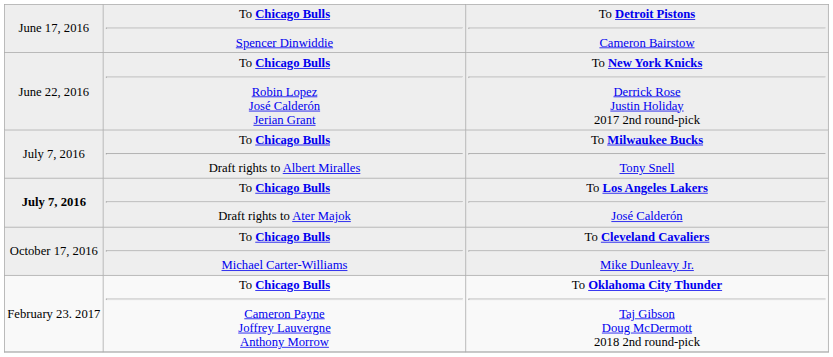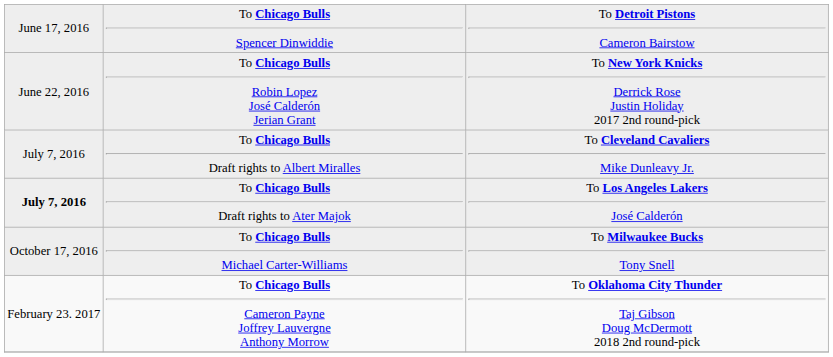To Chicago Bulls Draft rights to Albert Miralles | column 3: To Milwaukee Bucks Tony Snell -> To Cleveland Cavaliers Mike Dunleavy Jr.
To Chicago Bulls Michael Carter-Williams | column 3: To Cleveland Cavaliers Mike Dunleavy Jr. -> To Milwaukee Bucks Tony Snell
